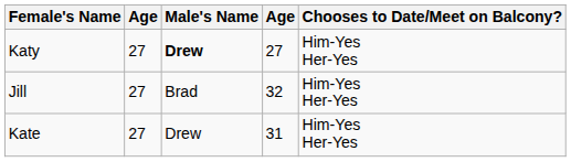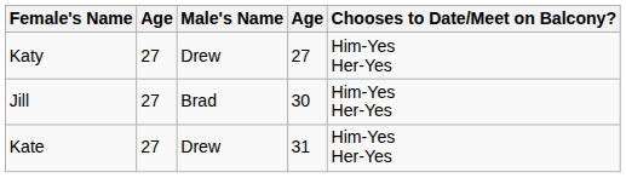Katy | Male's Name: bold -> normal
Jill | column 4: 32 -> 30
